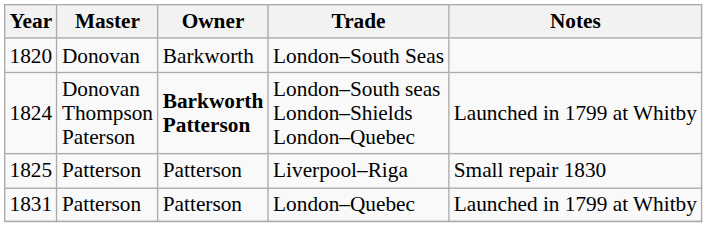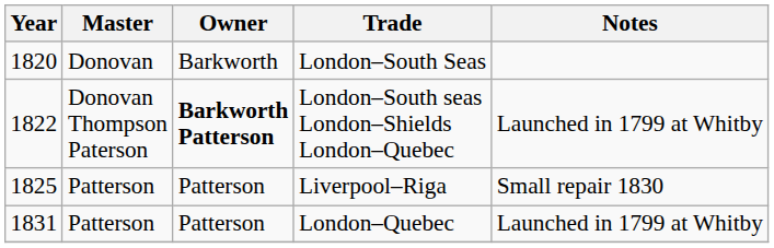London–South seas London–Shields London–Quebec | Year: 1824 -> 1822
